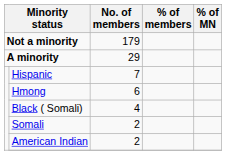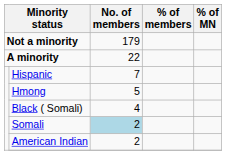A minority | No. of members: 29 -> 22
Hmong | No. of members: 6 -> 5
Somali | No. of members: no background -> lightblue background
